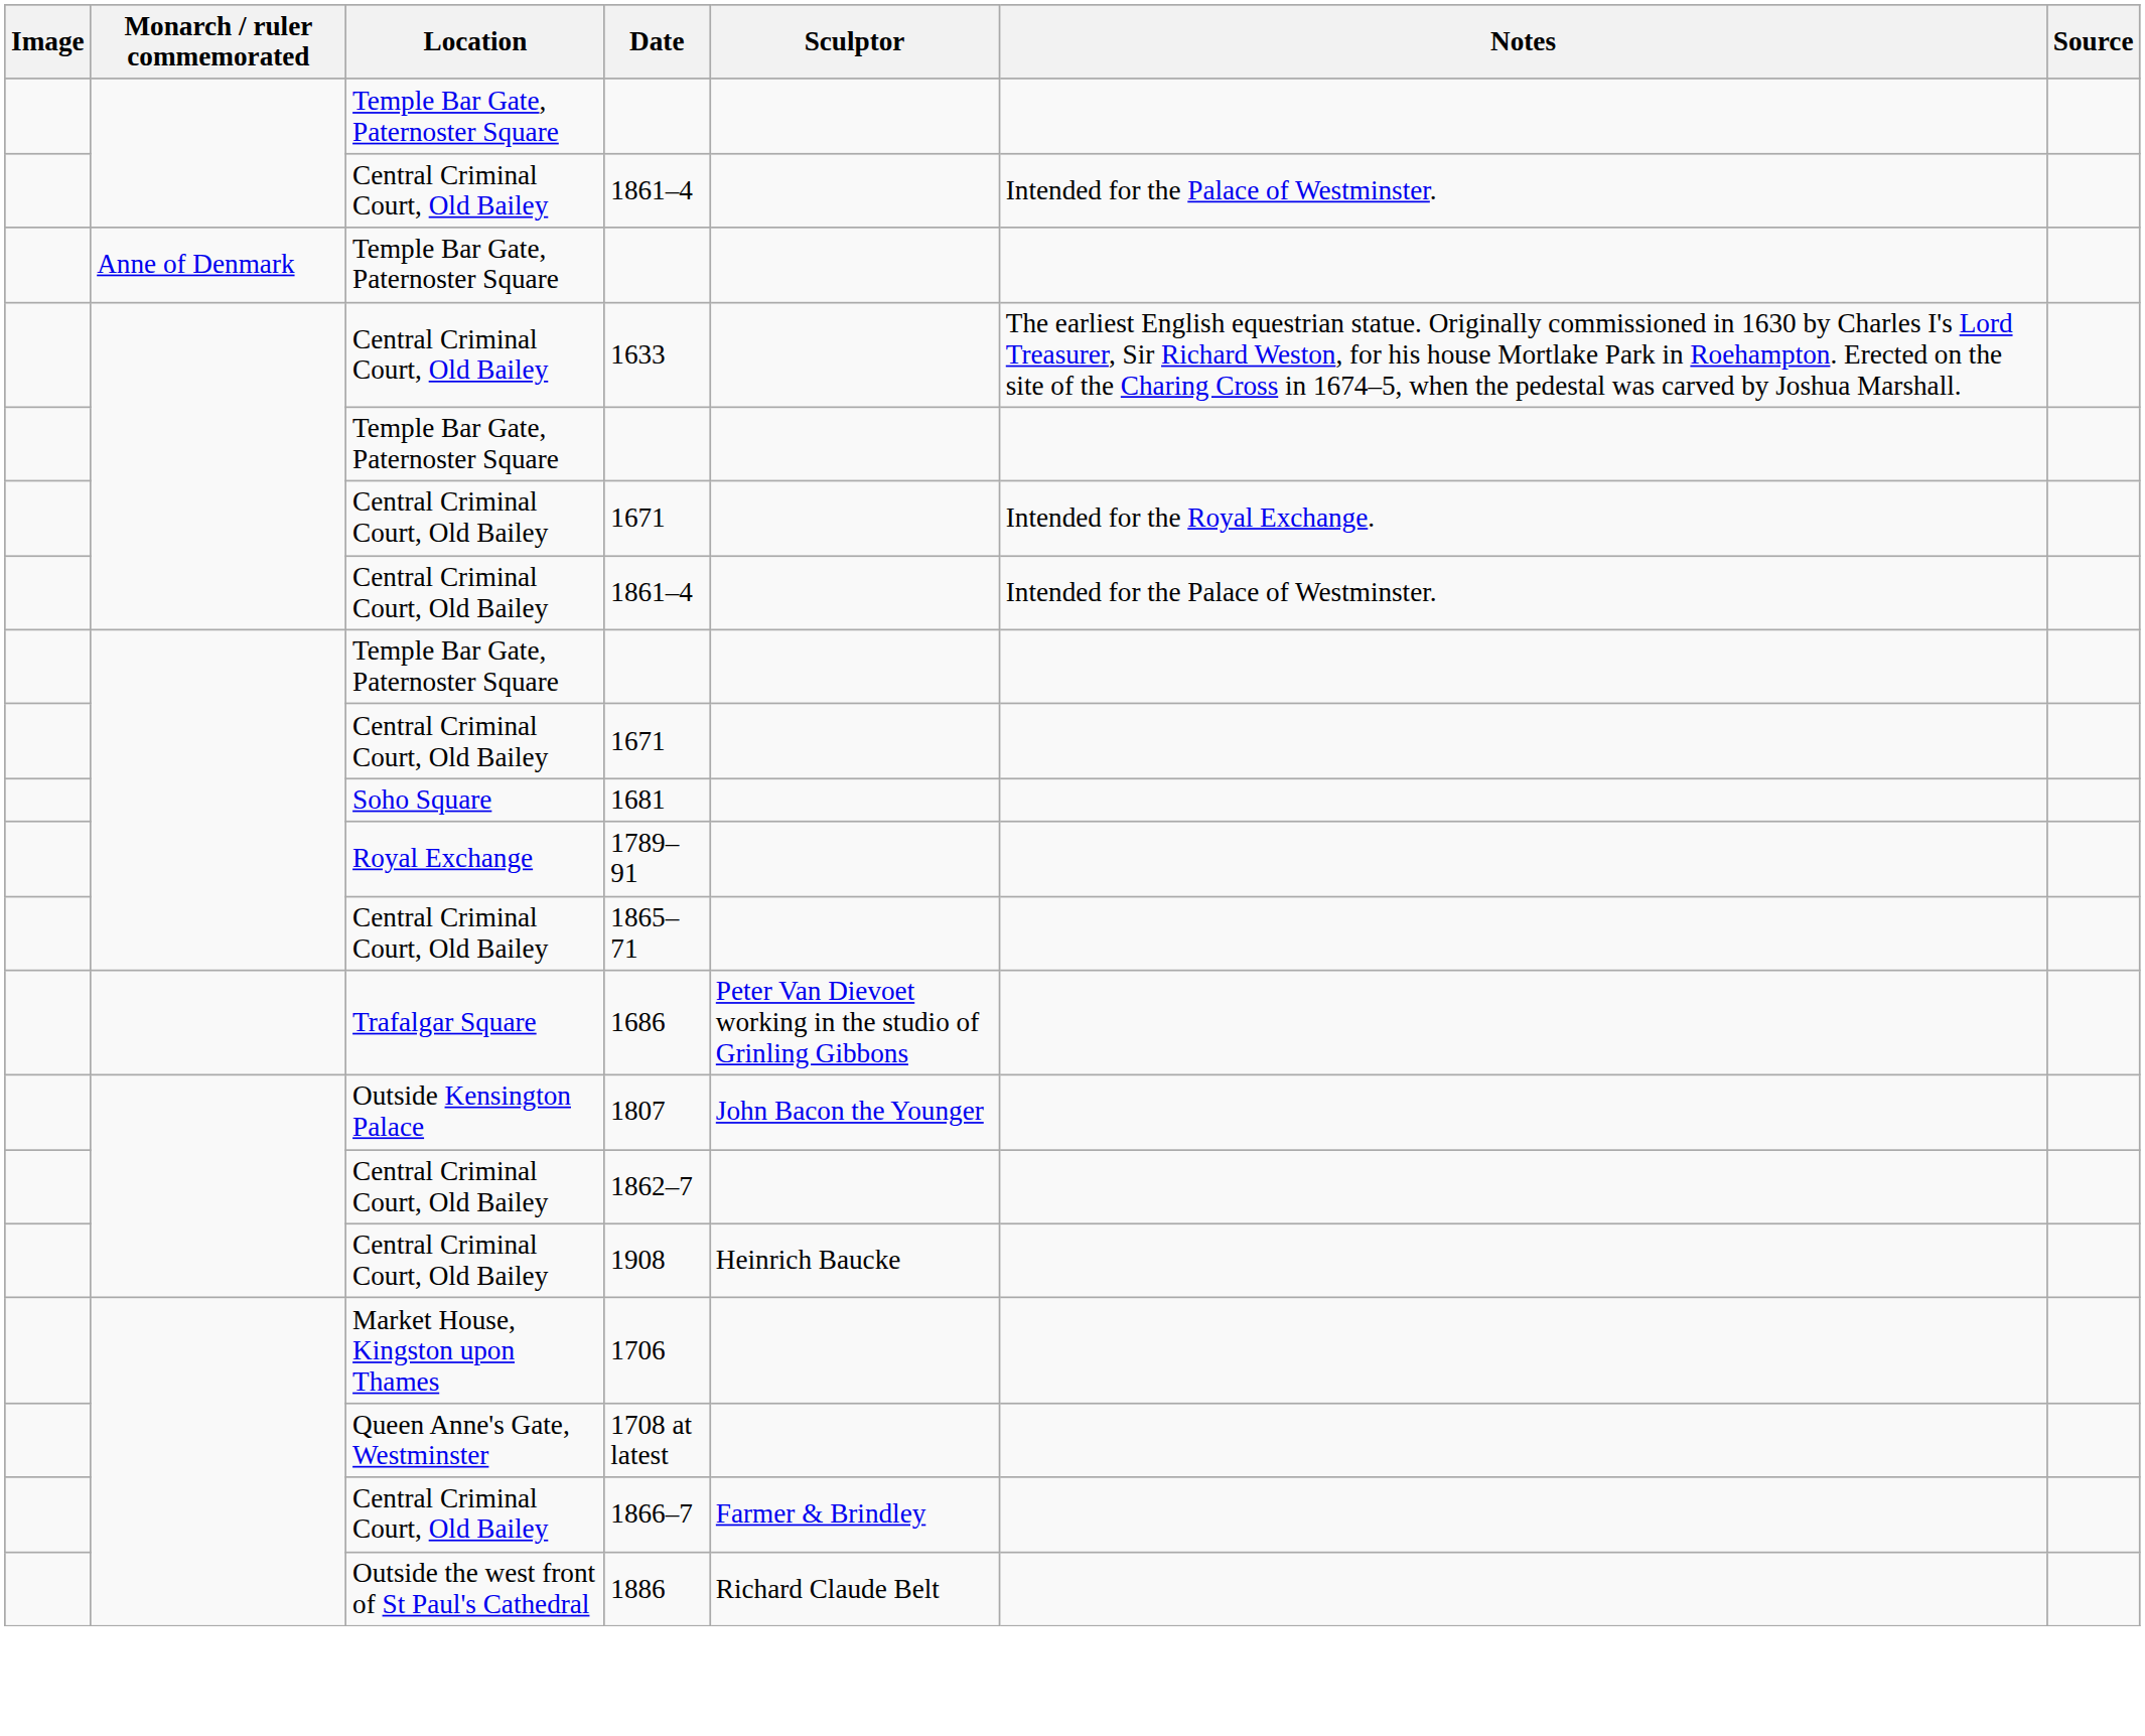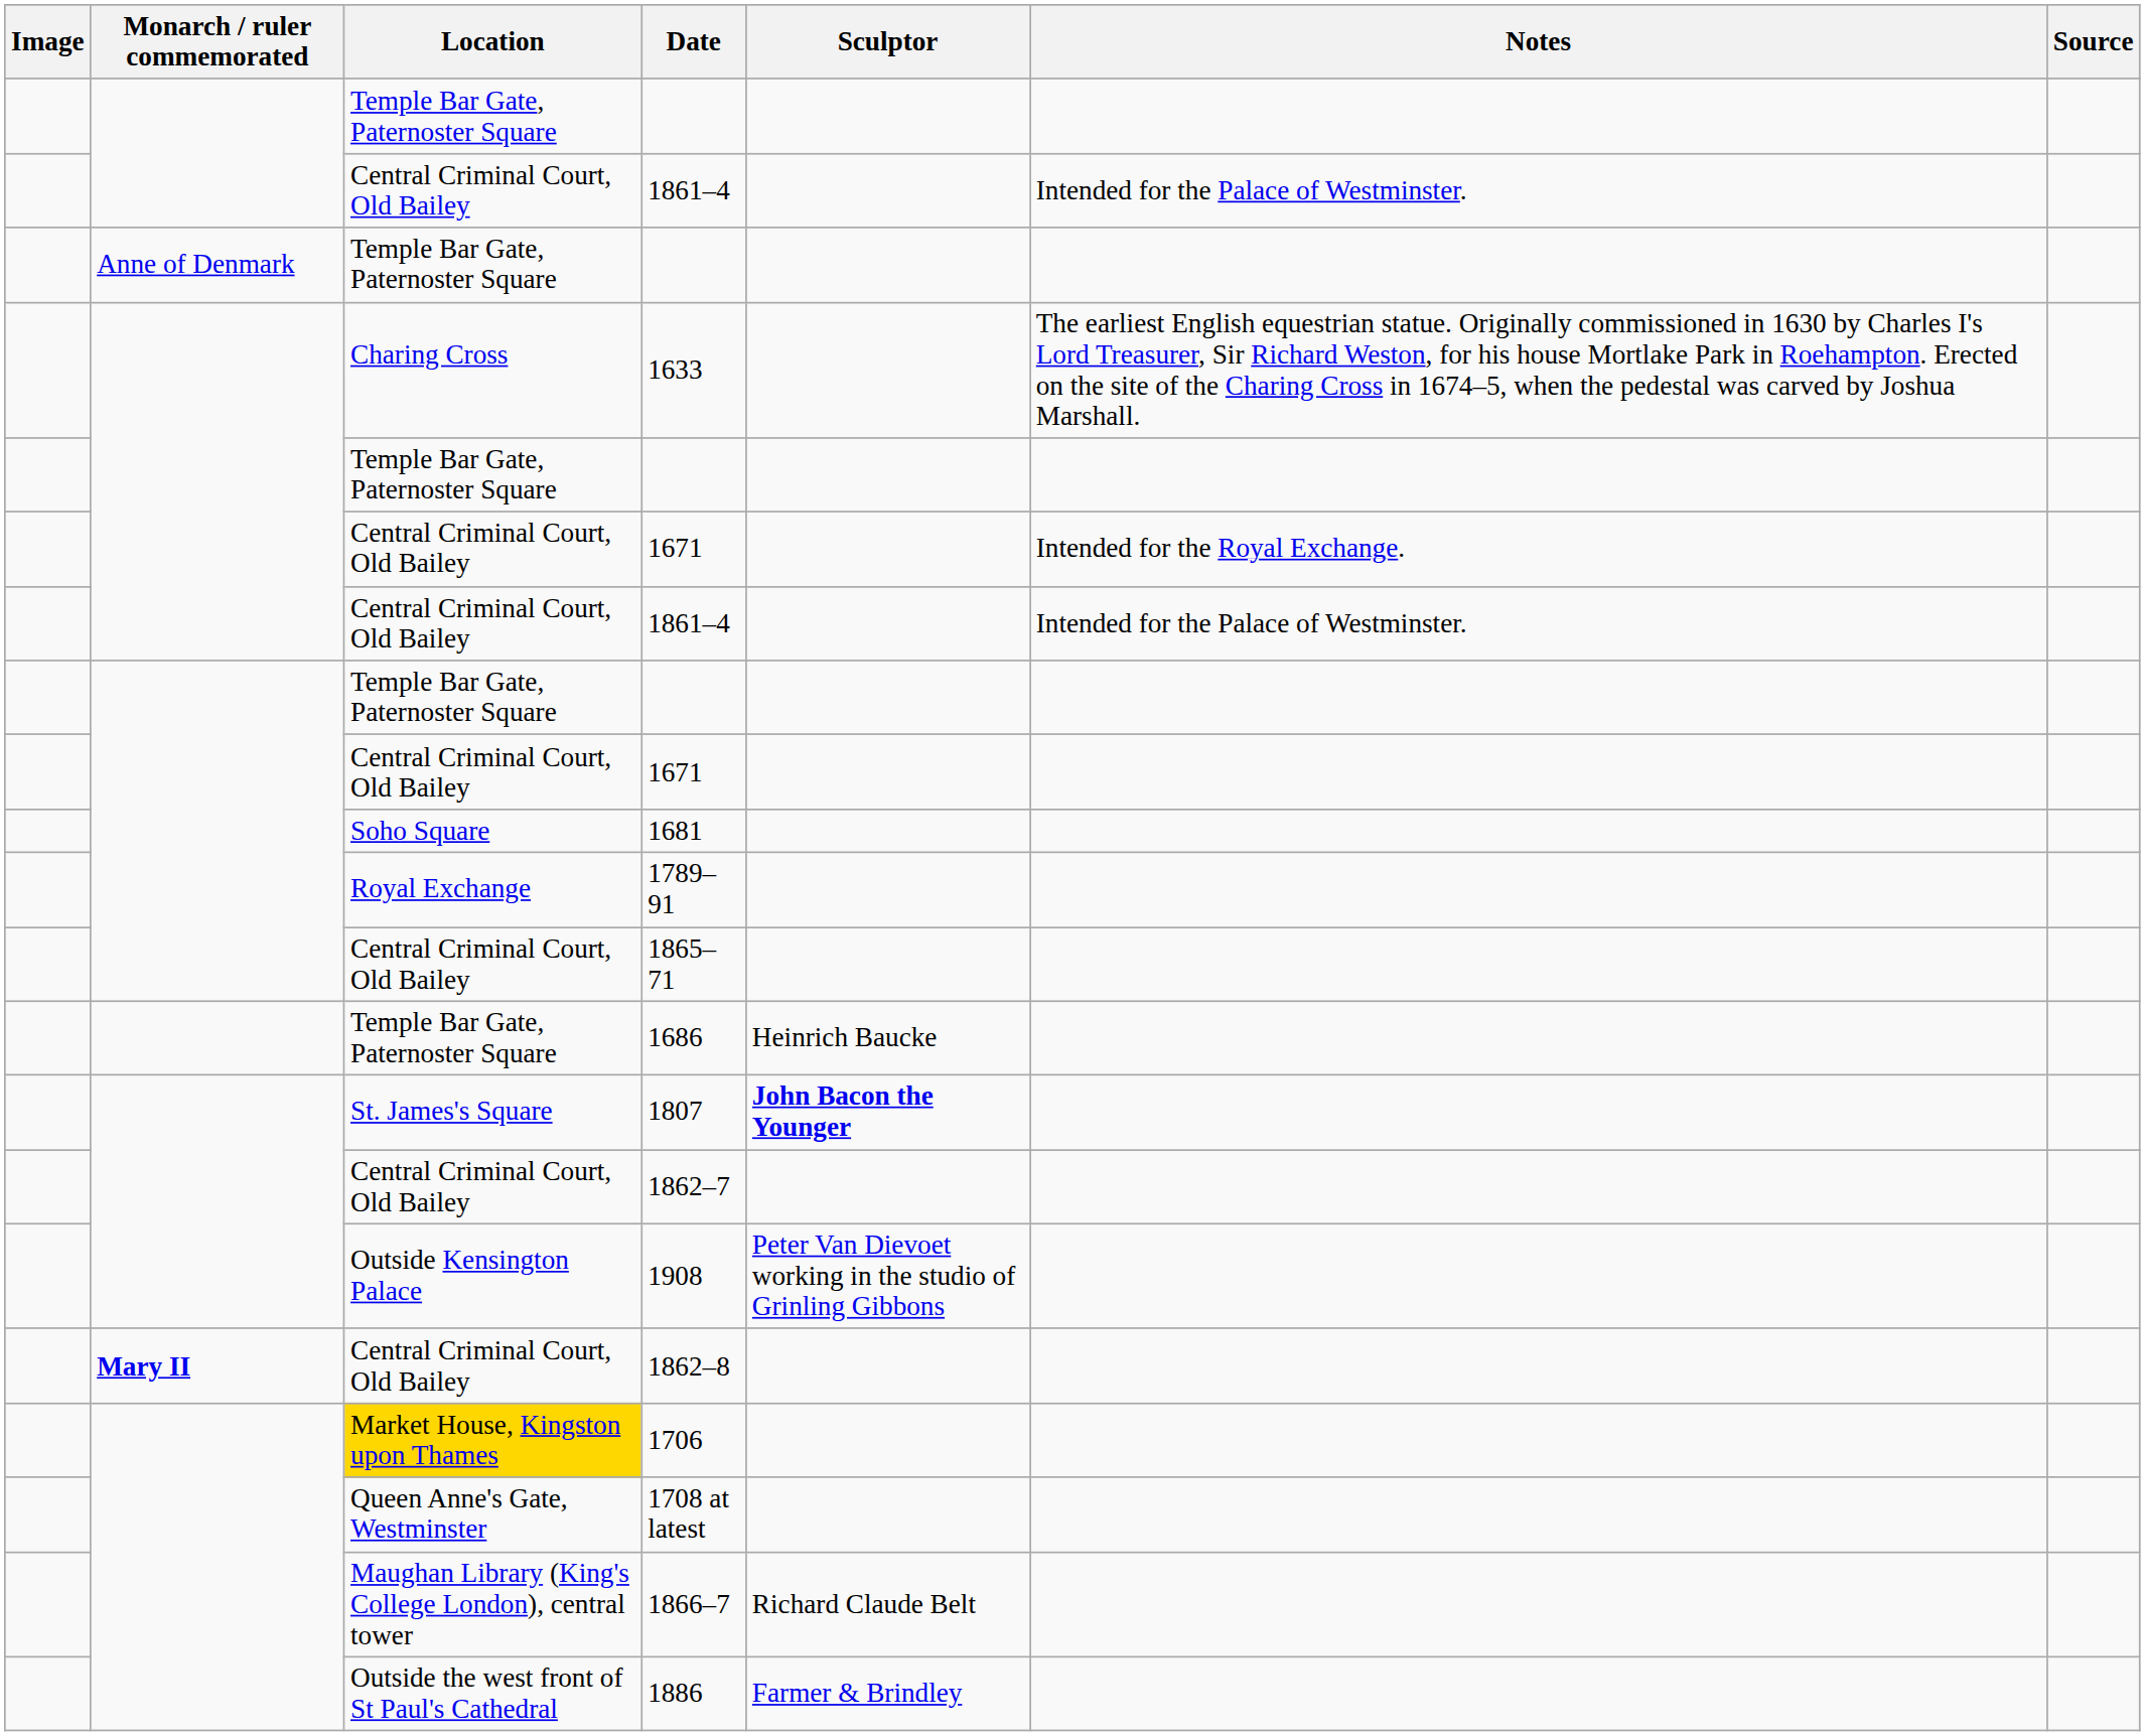1633 | Location: Central Criminal Court, Old Bailey -> Charing Cross
1686 | Location: Trafalgar Square -> Temple Bar Gate, Paternoster Square
1686 | Sculptor: Peter Van Dievoet working in the studio of Grinling Gibbons -> Heinrich Baucke
1807 | Location: Outside Kensington Palace -> St. James's Square
1807 | Sculptor: normal -> bold
1908 | Location: Central Criminal Court, Old Bailey -> Outside Kensington Palace
1908 | Sculptor: Heinrich Baucke -> Peter Van Dievoet working in the studio of Grinling Gibbons
+ row: Mary II | Central Criminal Court, Old Bailey | 1862–8
1706 | Location: no background -> gold background
1866–7 | Location: Central Criminal Court, Old Bailey -> Maughan Library (King's College London), central tower
1866–7 | Sculptor: Farmer & Brindley -> Richard Claude Belt
1886 | Sculptor: Richard Claude Belt -> Farmer & Brindley
